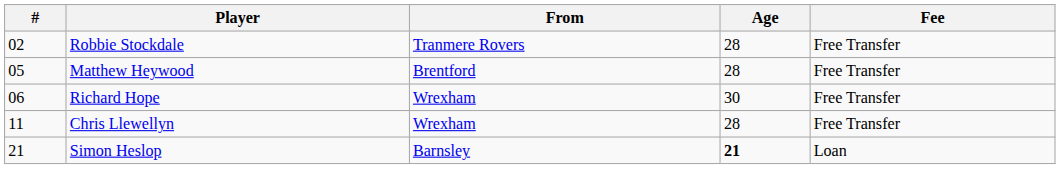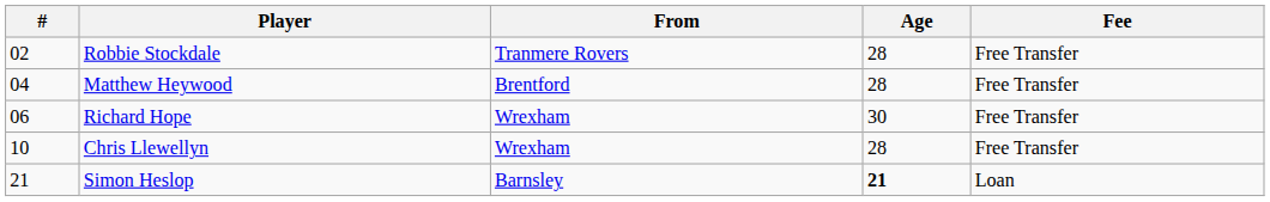Matthew Heywood | #: 05 -> 04
Chris Llewellyn | #: 11 -> 10
